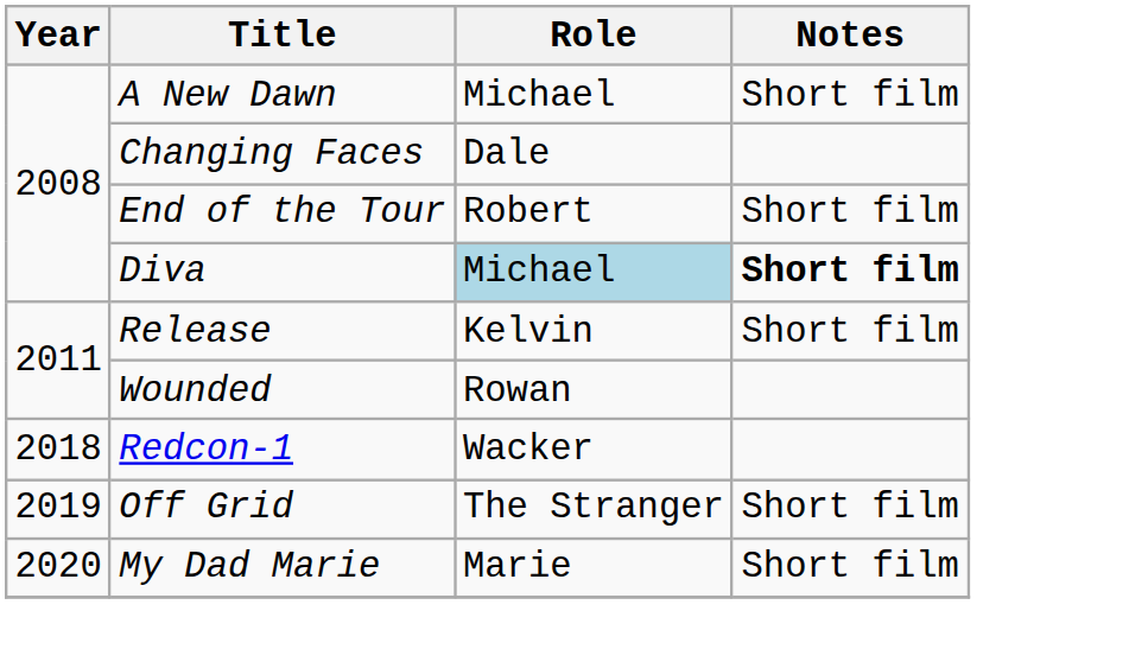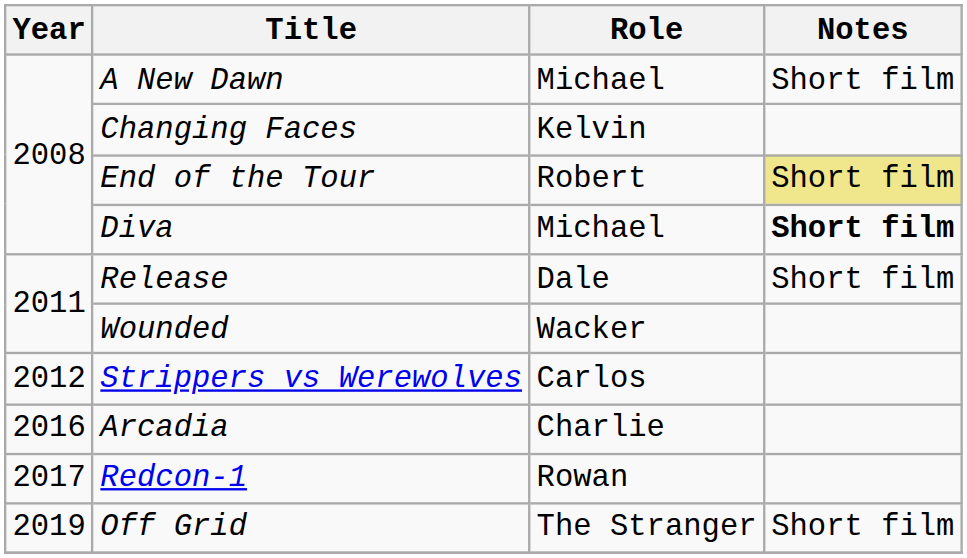Changing Faces | Role: Dale -> Kelvin
End of the Tour | Notes: no background -> khaki background
Diva | Role: lightblue background -> no background
Release | Role: Kelvin -> Dale
Wounded | Role: Rowan -> Wacker
+ row: 2012 | Strippers vs Werewolves | Carlos
+ row: 2016 | Arcadia | Charlie
Redcon-1 | Year: 2018 -> 2017
Redcon-1 | Role: Wacker -> Rowan
- row: 2020 | My Dad Marie | Marie | Short film
